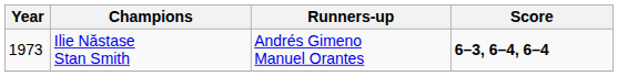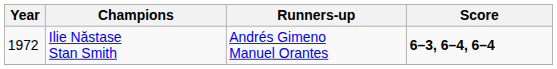Ilie Năstase Stan Smith | Year: 1973 -> 1972
